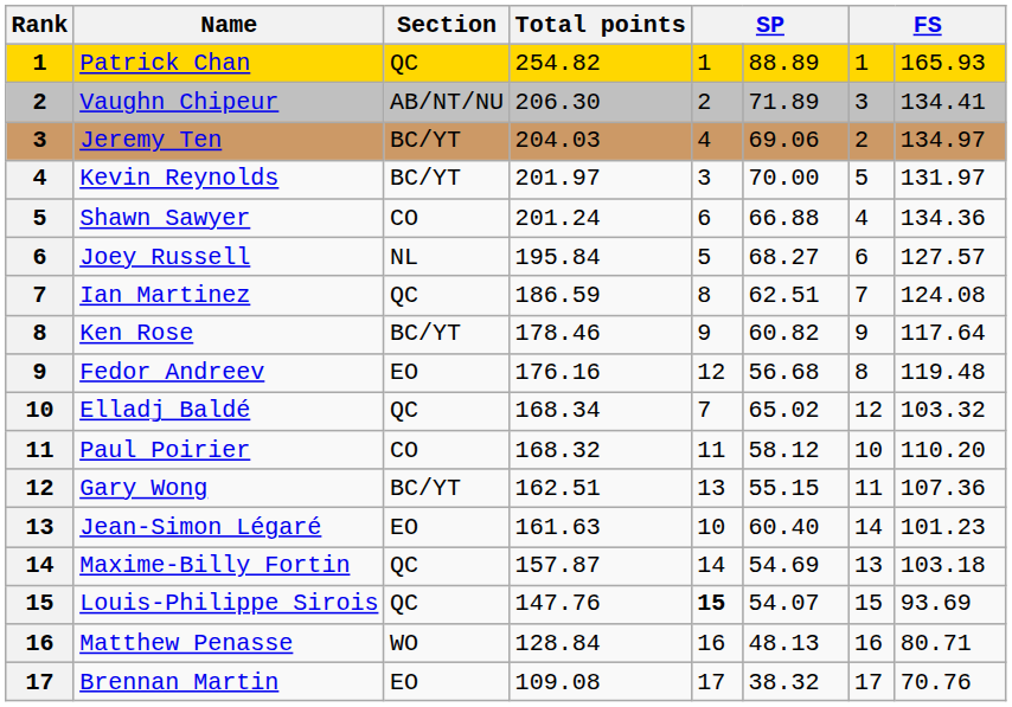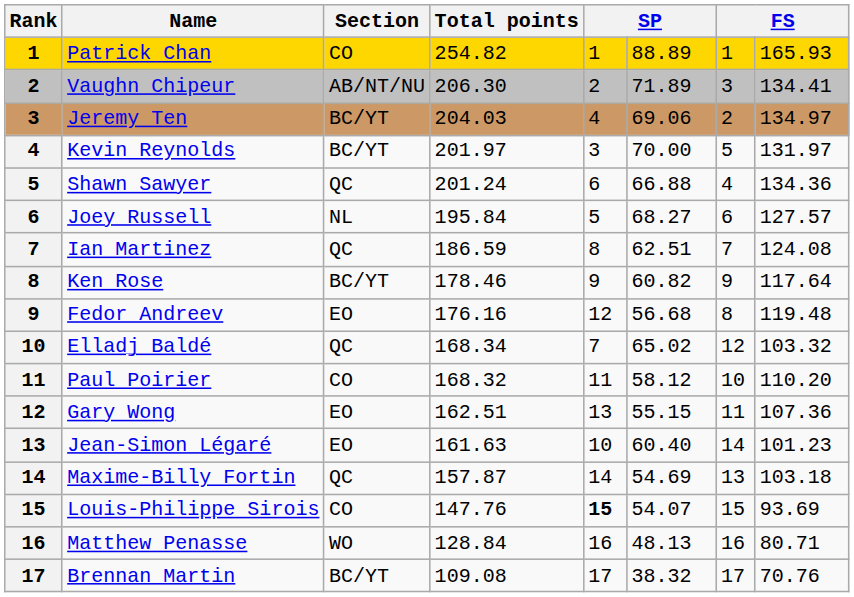Patrick Chan | Section: QC -> CO
Shawn Sawyer | Section: CO -> QC
Gary Wong | Section: BC/YT -> EO
Louis-Philippe Sirois | Section: QC -> CO
Brennan Martin | Section: EO -> BC/YT
